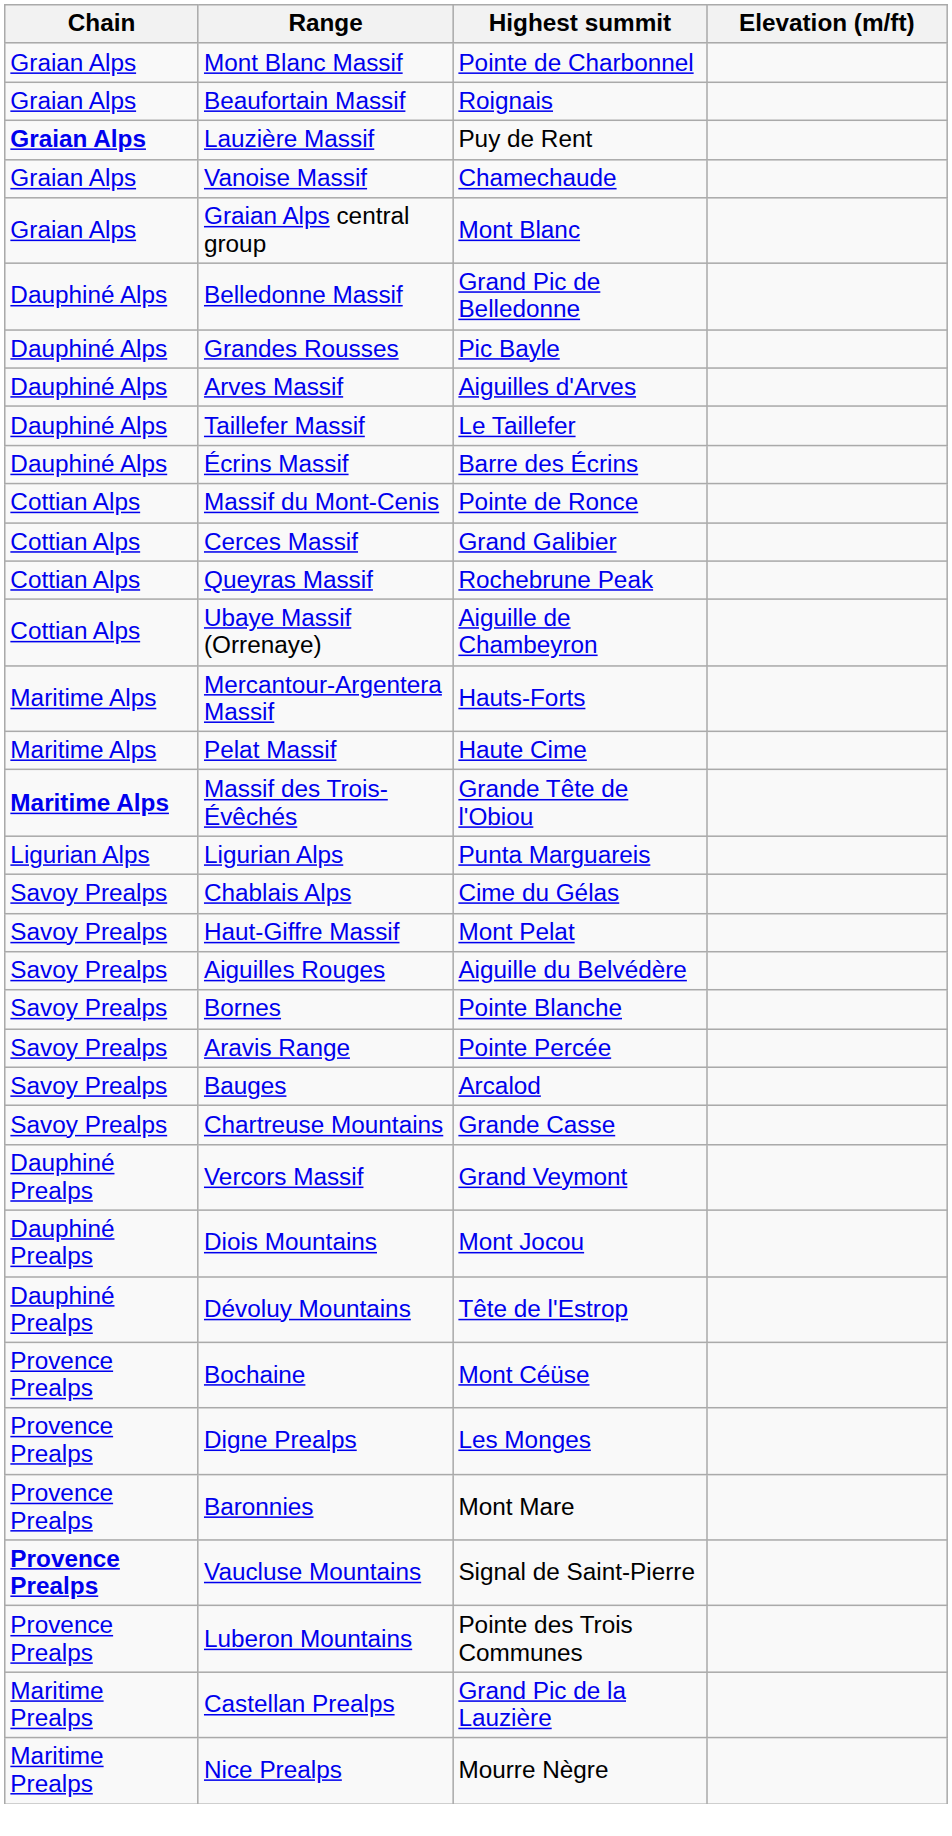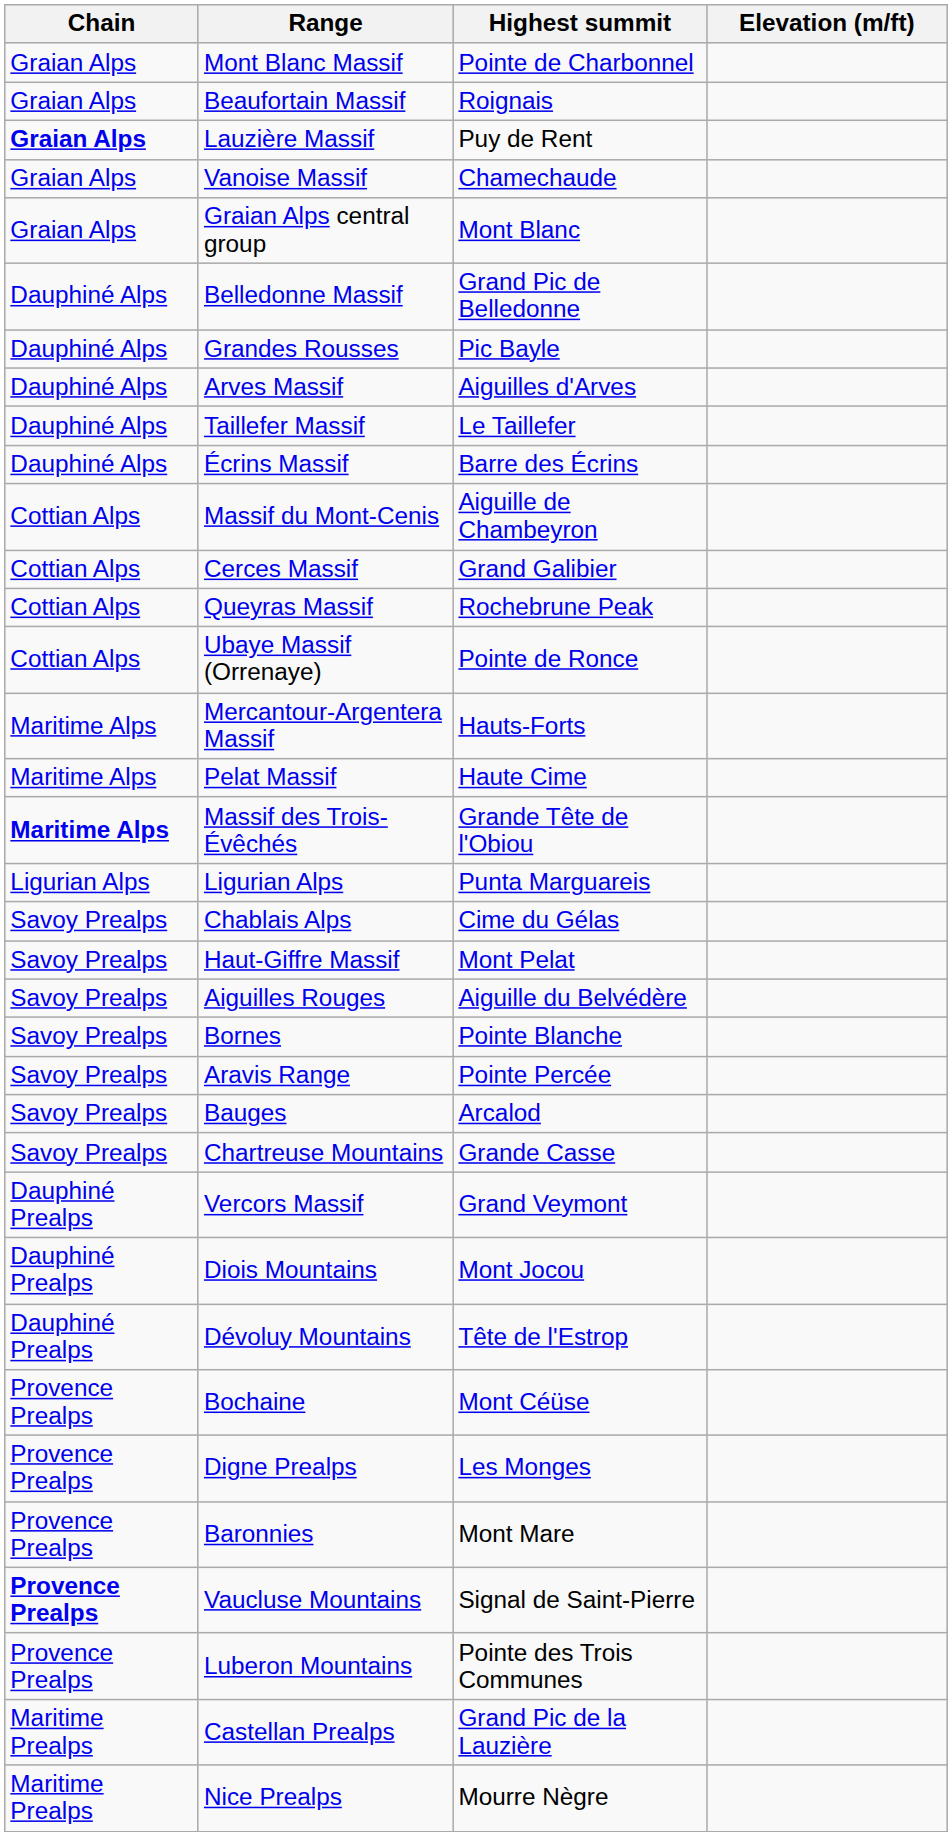Massif du Mont-Cenis | Highest summit: Pointe de Ronce -> Aiguille de Chambeyron
Ubaye Massif (Orrenaye) | Highest summit: Aiguille de Chambeyron -> Pointe de Ronce
